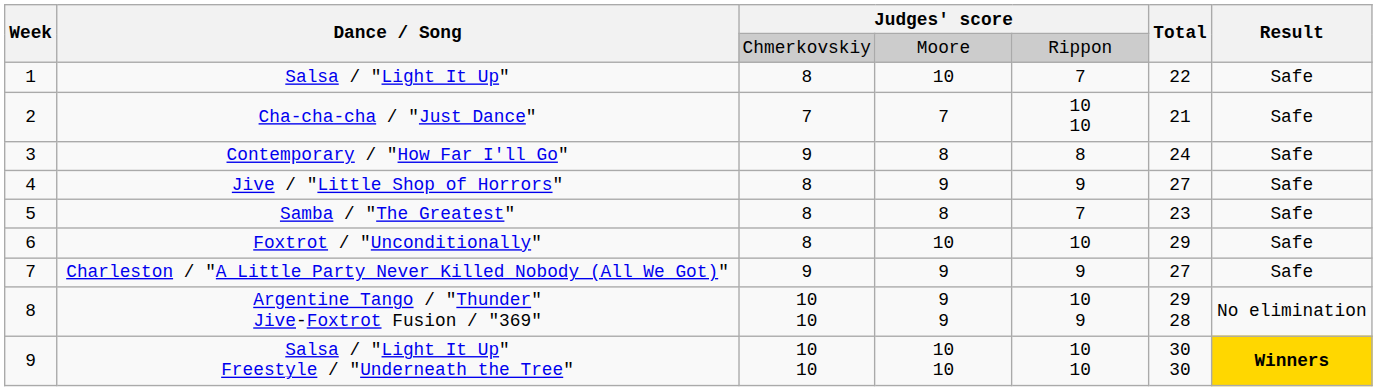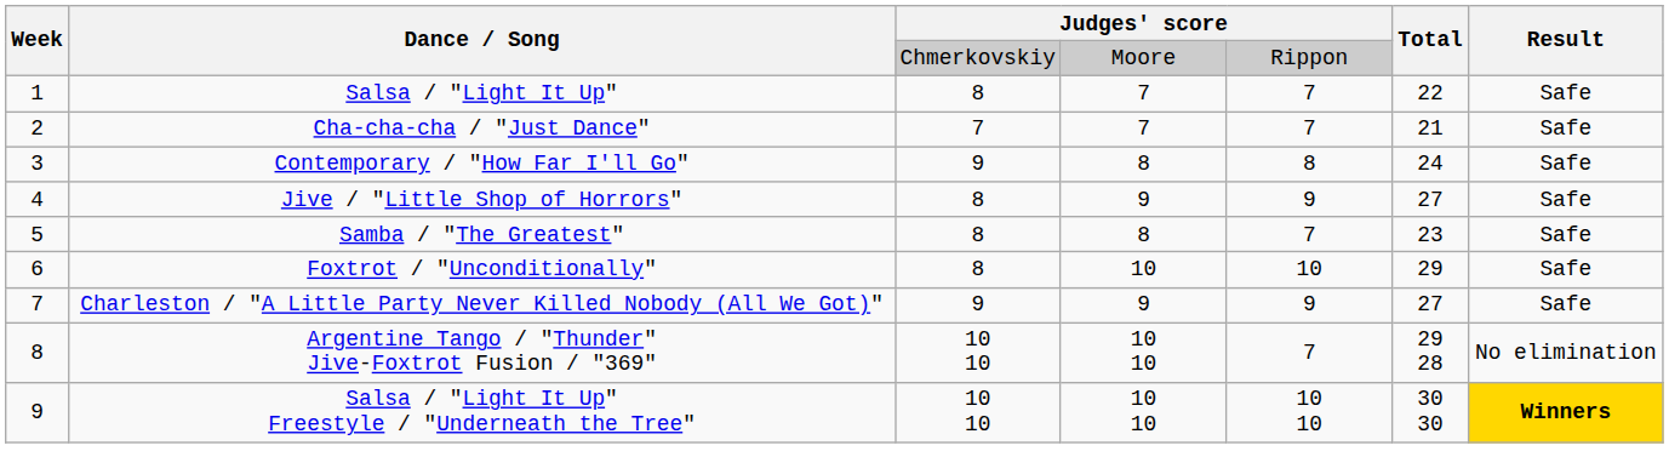Salsa / "Light It Up" | column 4: 10 -> 7
Cha-cha-cha / "Just Dance" | column 5: 10 10 -> 7
Argentine Tango / "Thunder" Jive-Foxtrot Fusion / "369" | column 4: 9 9 -> 10 10
Argentine Tango / "Thunder" Jive-Foxtrot Fusion / "369" | column 5: 10 9 -> 7
